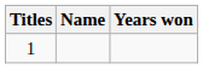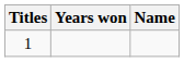columns swapped: Name <-> Years won
